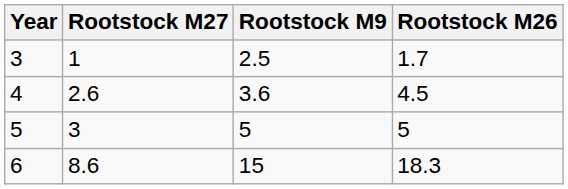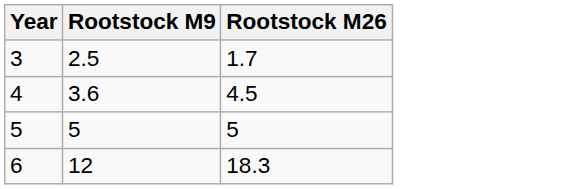- column: Rootstock M27 | 1 | 2.6 | 3 | 8.6
6 | Rootstock M9: 15 -> 12
